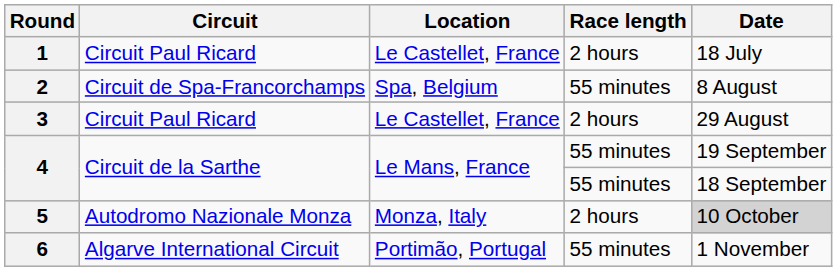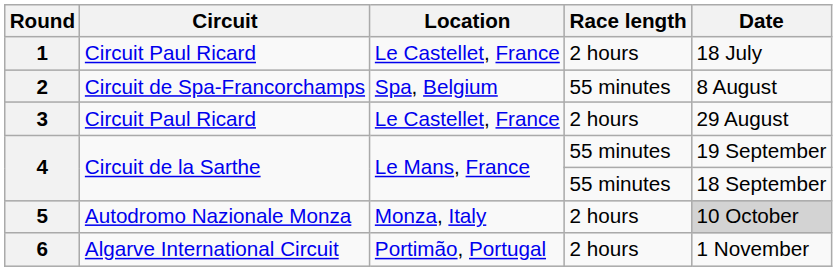6 | Race length: 55 minutes -> 2 hours
